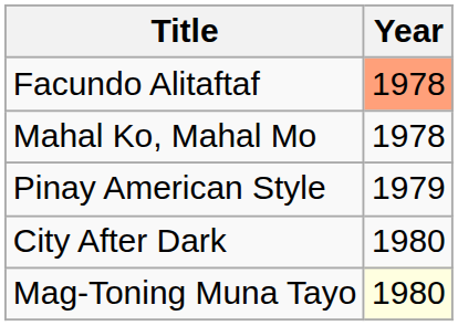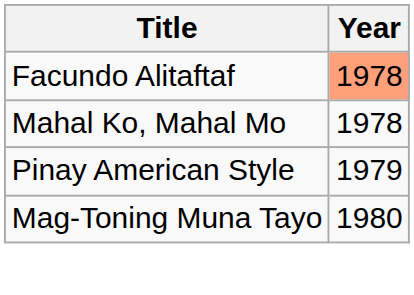- row: City After Dark | 1980
Mag-Toning Muna Tayo | Year: lightyellow background -> no background
